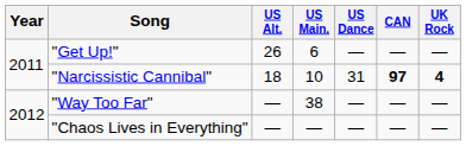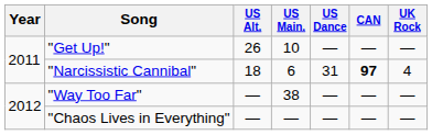"Get Up!" | US Main.: 6 -> 10
"Narcissistic Cannibal" | US Main.: 10 -> 6
"Narcissistic Cannibal" | UK Rock: bold -> normal
